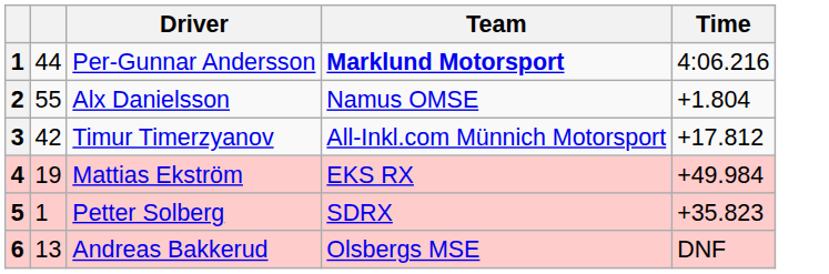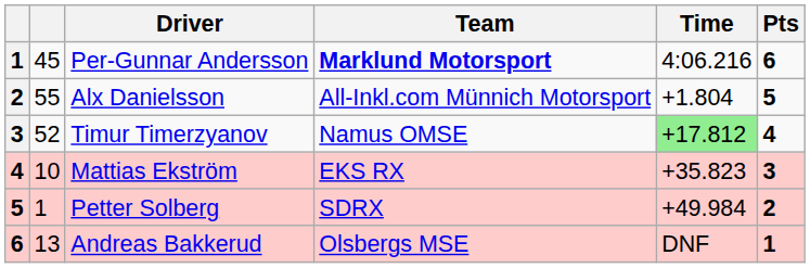+ column: Pts | 6 | 5 | 4 | 3 | 2 | 1
Per-Gunnar Andersson | column 2: 44 -> 45
Alx Danielsson | Team: Namus OMSE -> All-Inkl.com Münnich Motorsport
Timur Timerzyanov | column 2: 42 -> 52
Timur Timerzyanov | Team: All-Inkl.com Münnich Motorsport -> Namus OMSE
Timur Timerzyanov | Time: no background -> lightgreen background
Mattias Ekström | column 2: 19 -> 10
Mattias Ekström | Time: +49.984 -> +35.823
Petter Solberg | Time: +35.823 -> +49.984
